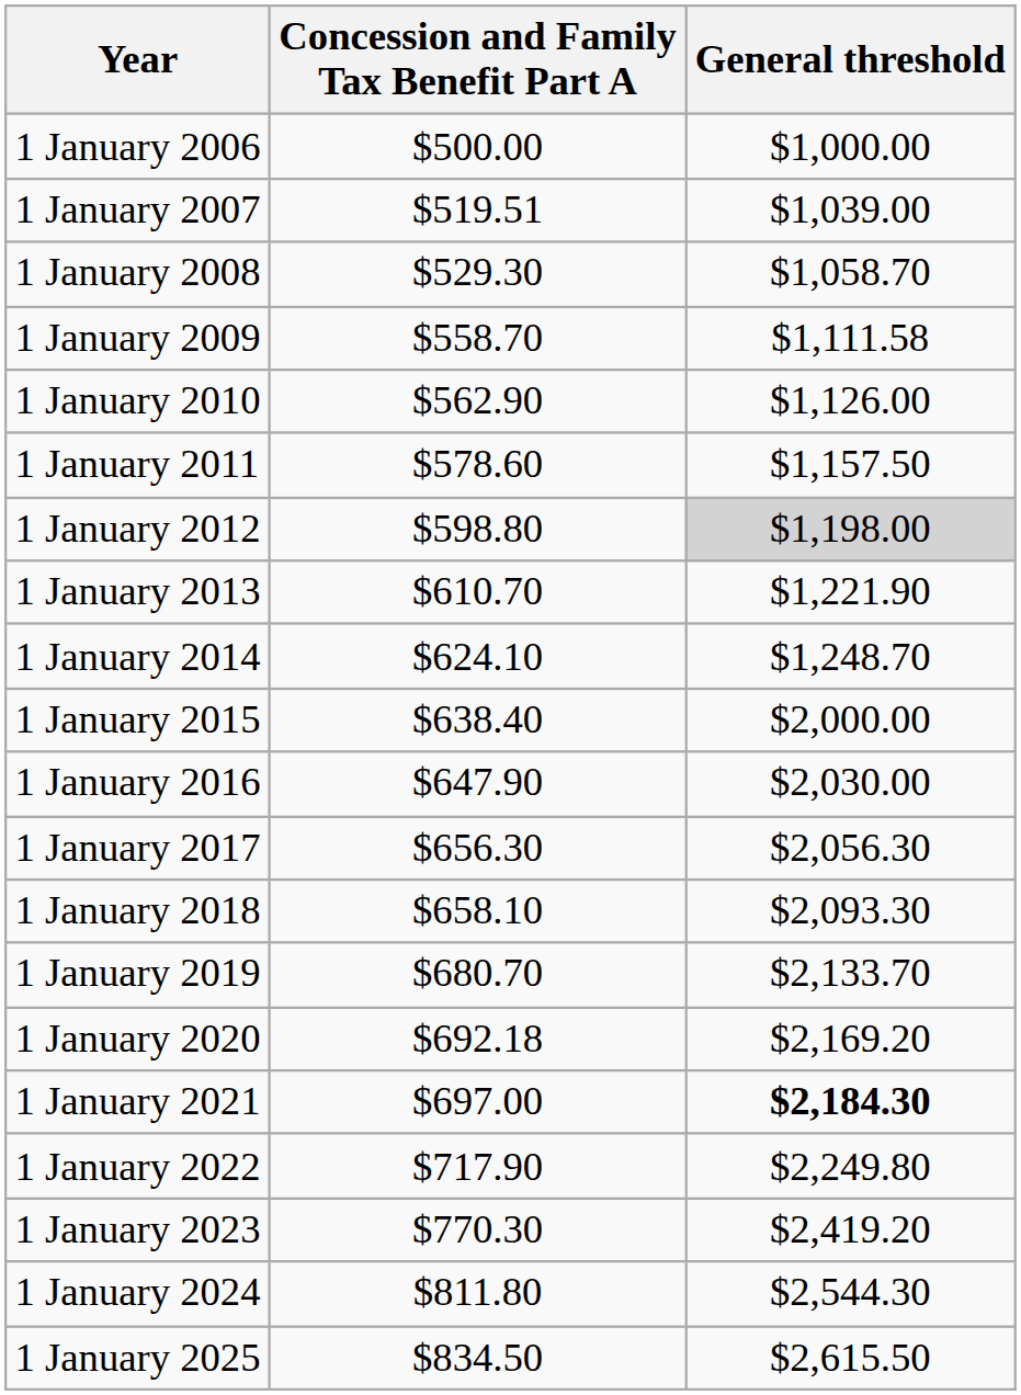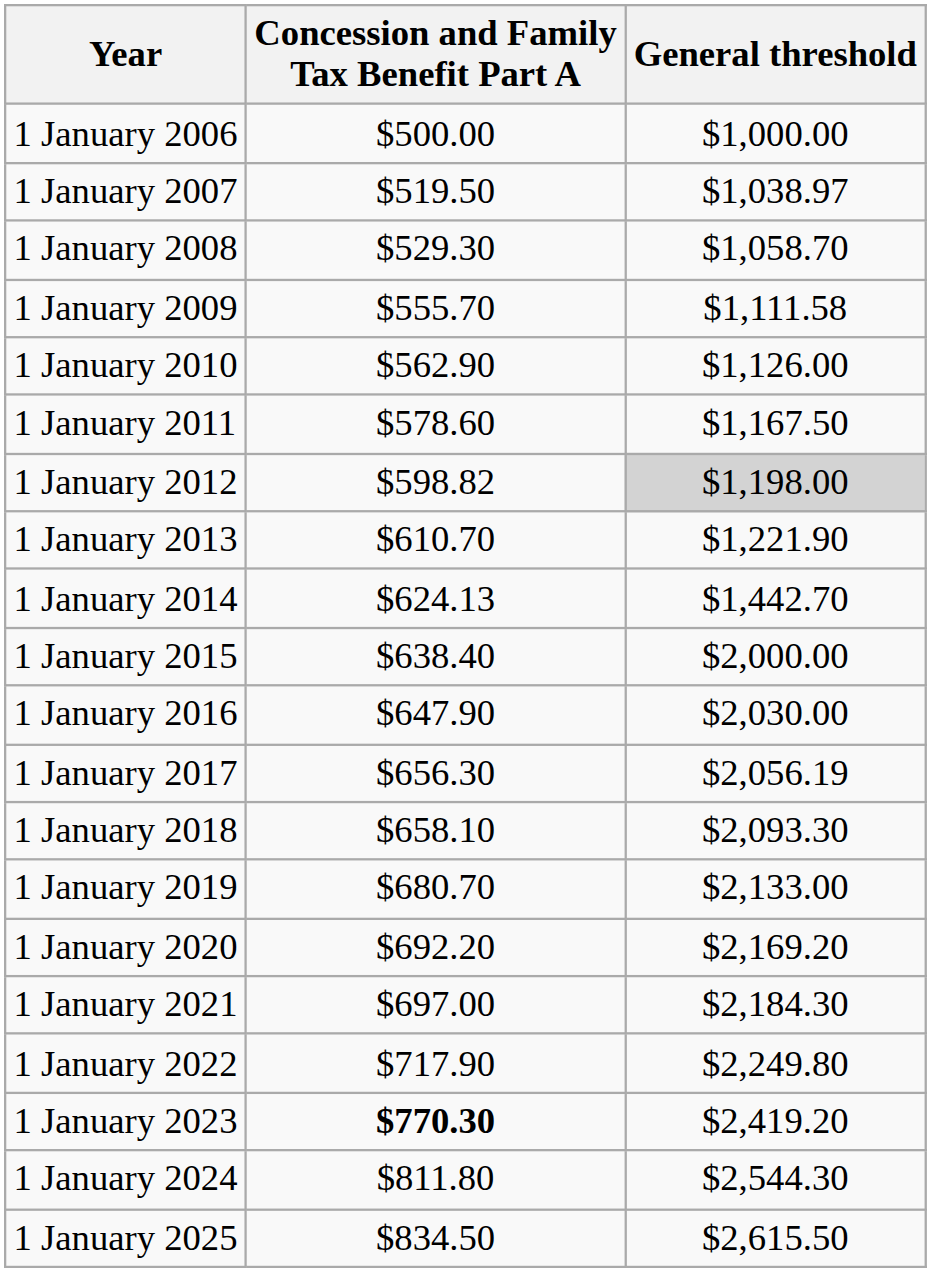1 January 2007 | Concession and Family Tax Benefit Part A: $519.51 -> $519.50
1 January 2007 | General threshold: $1,039.00 -> $1,038.97
1 January 2009 | Concession and Family Tax Benefit Part A: $558.70 -> $555.70
1 January 2011 | General threshold: $1,157.50 -> $1,167.50
1 January 2012 | Concession and Family Tax Benefit Part A: $598.80 -> $598.82
1 January 2014 | Concession and Family Tax Benefit Part A: $624.10 -> $624.13
1 January 2014 | General threshold: $1,248.70 -> $1,442.70
1 January 2017 | General threshold: $2,056.30 -> $2,056.19
1 January 2019 | General threshold: $2,133.70 -> $2,133.00
1 January 2020 | Concession and Family Tax Benefit Part A: $692.18 -> $692.20
1 January 2021 | General threshold: bold -> normal
1 January 2023 | Concession and Family Tax Benefit Part A: normal -> bold
